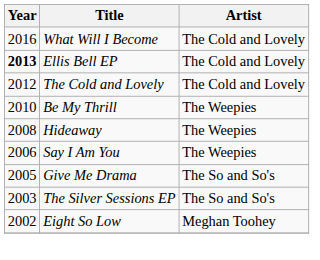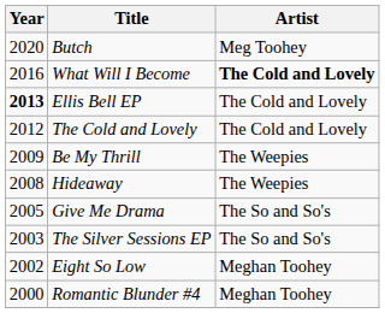+ row: 2020 | Butch | Meg Toohey
What Will I Become | Artist: normal -> bold
Be My Thrill | Year: 2010 -> 2009
- row: 2006 | Say I Am You | The Weepies
+ row: 2000 | Romantic Blunder #4 | Meghan Toohey
